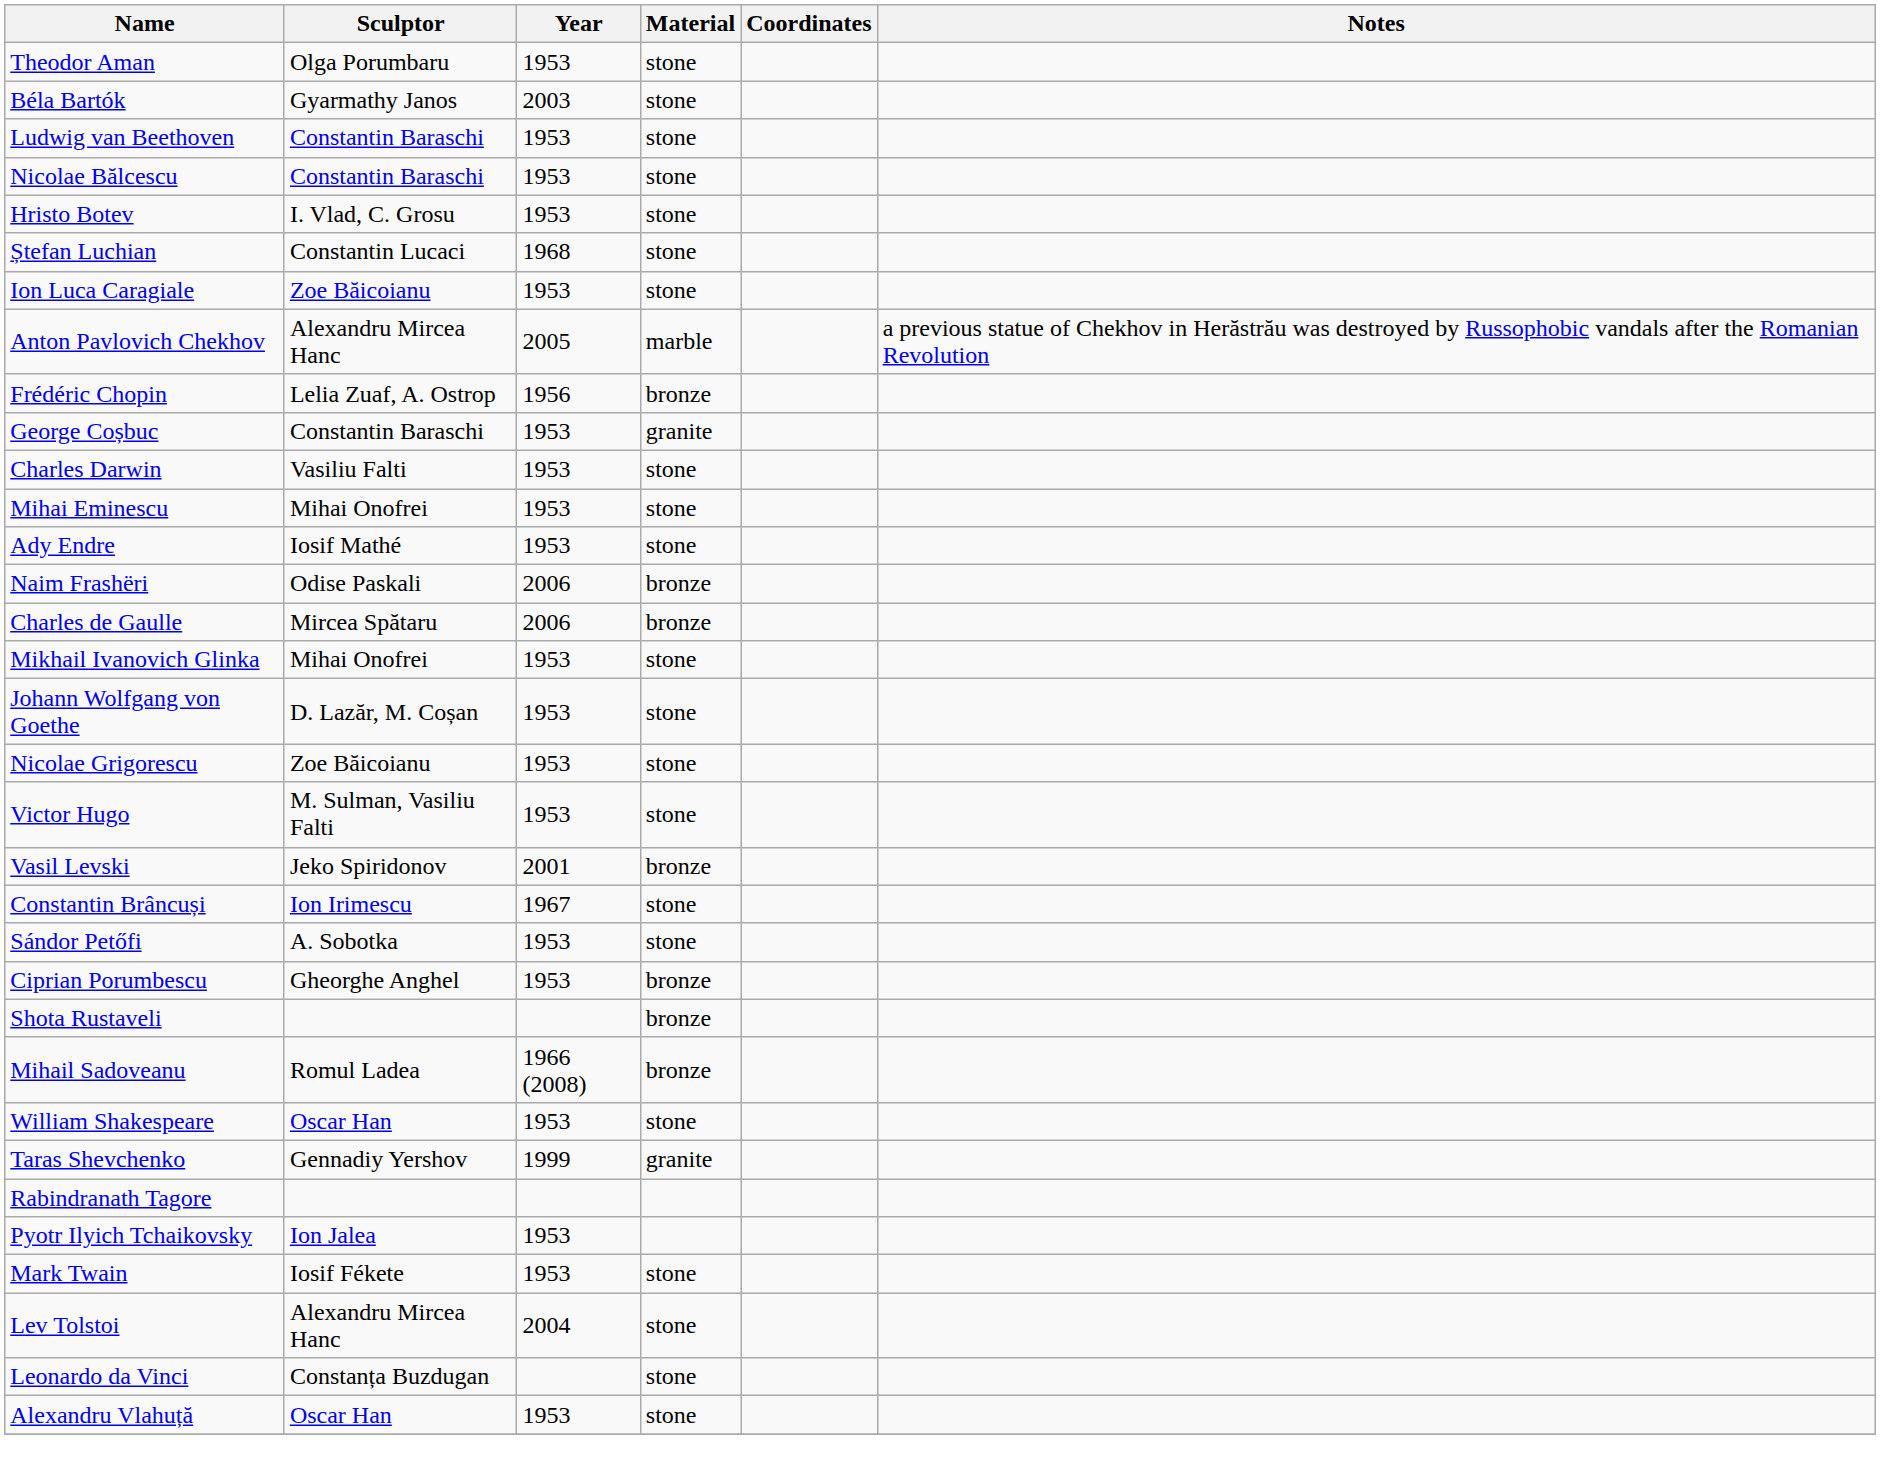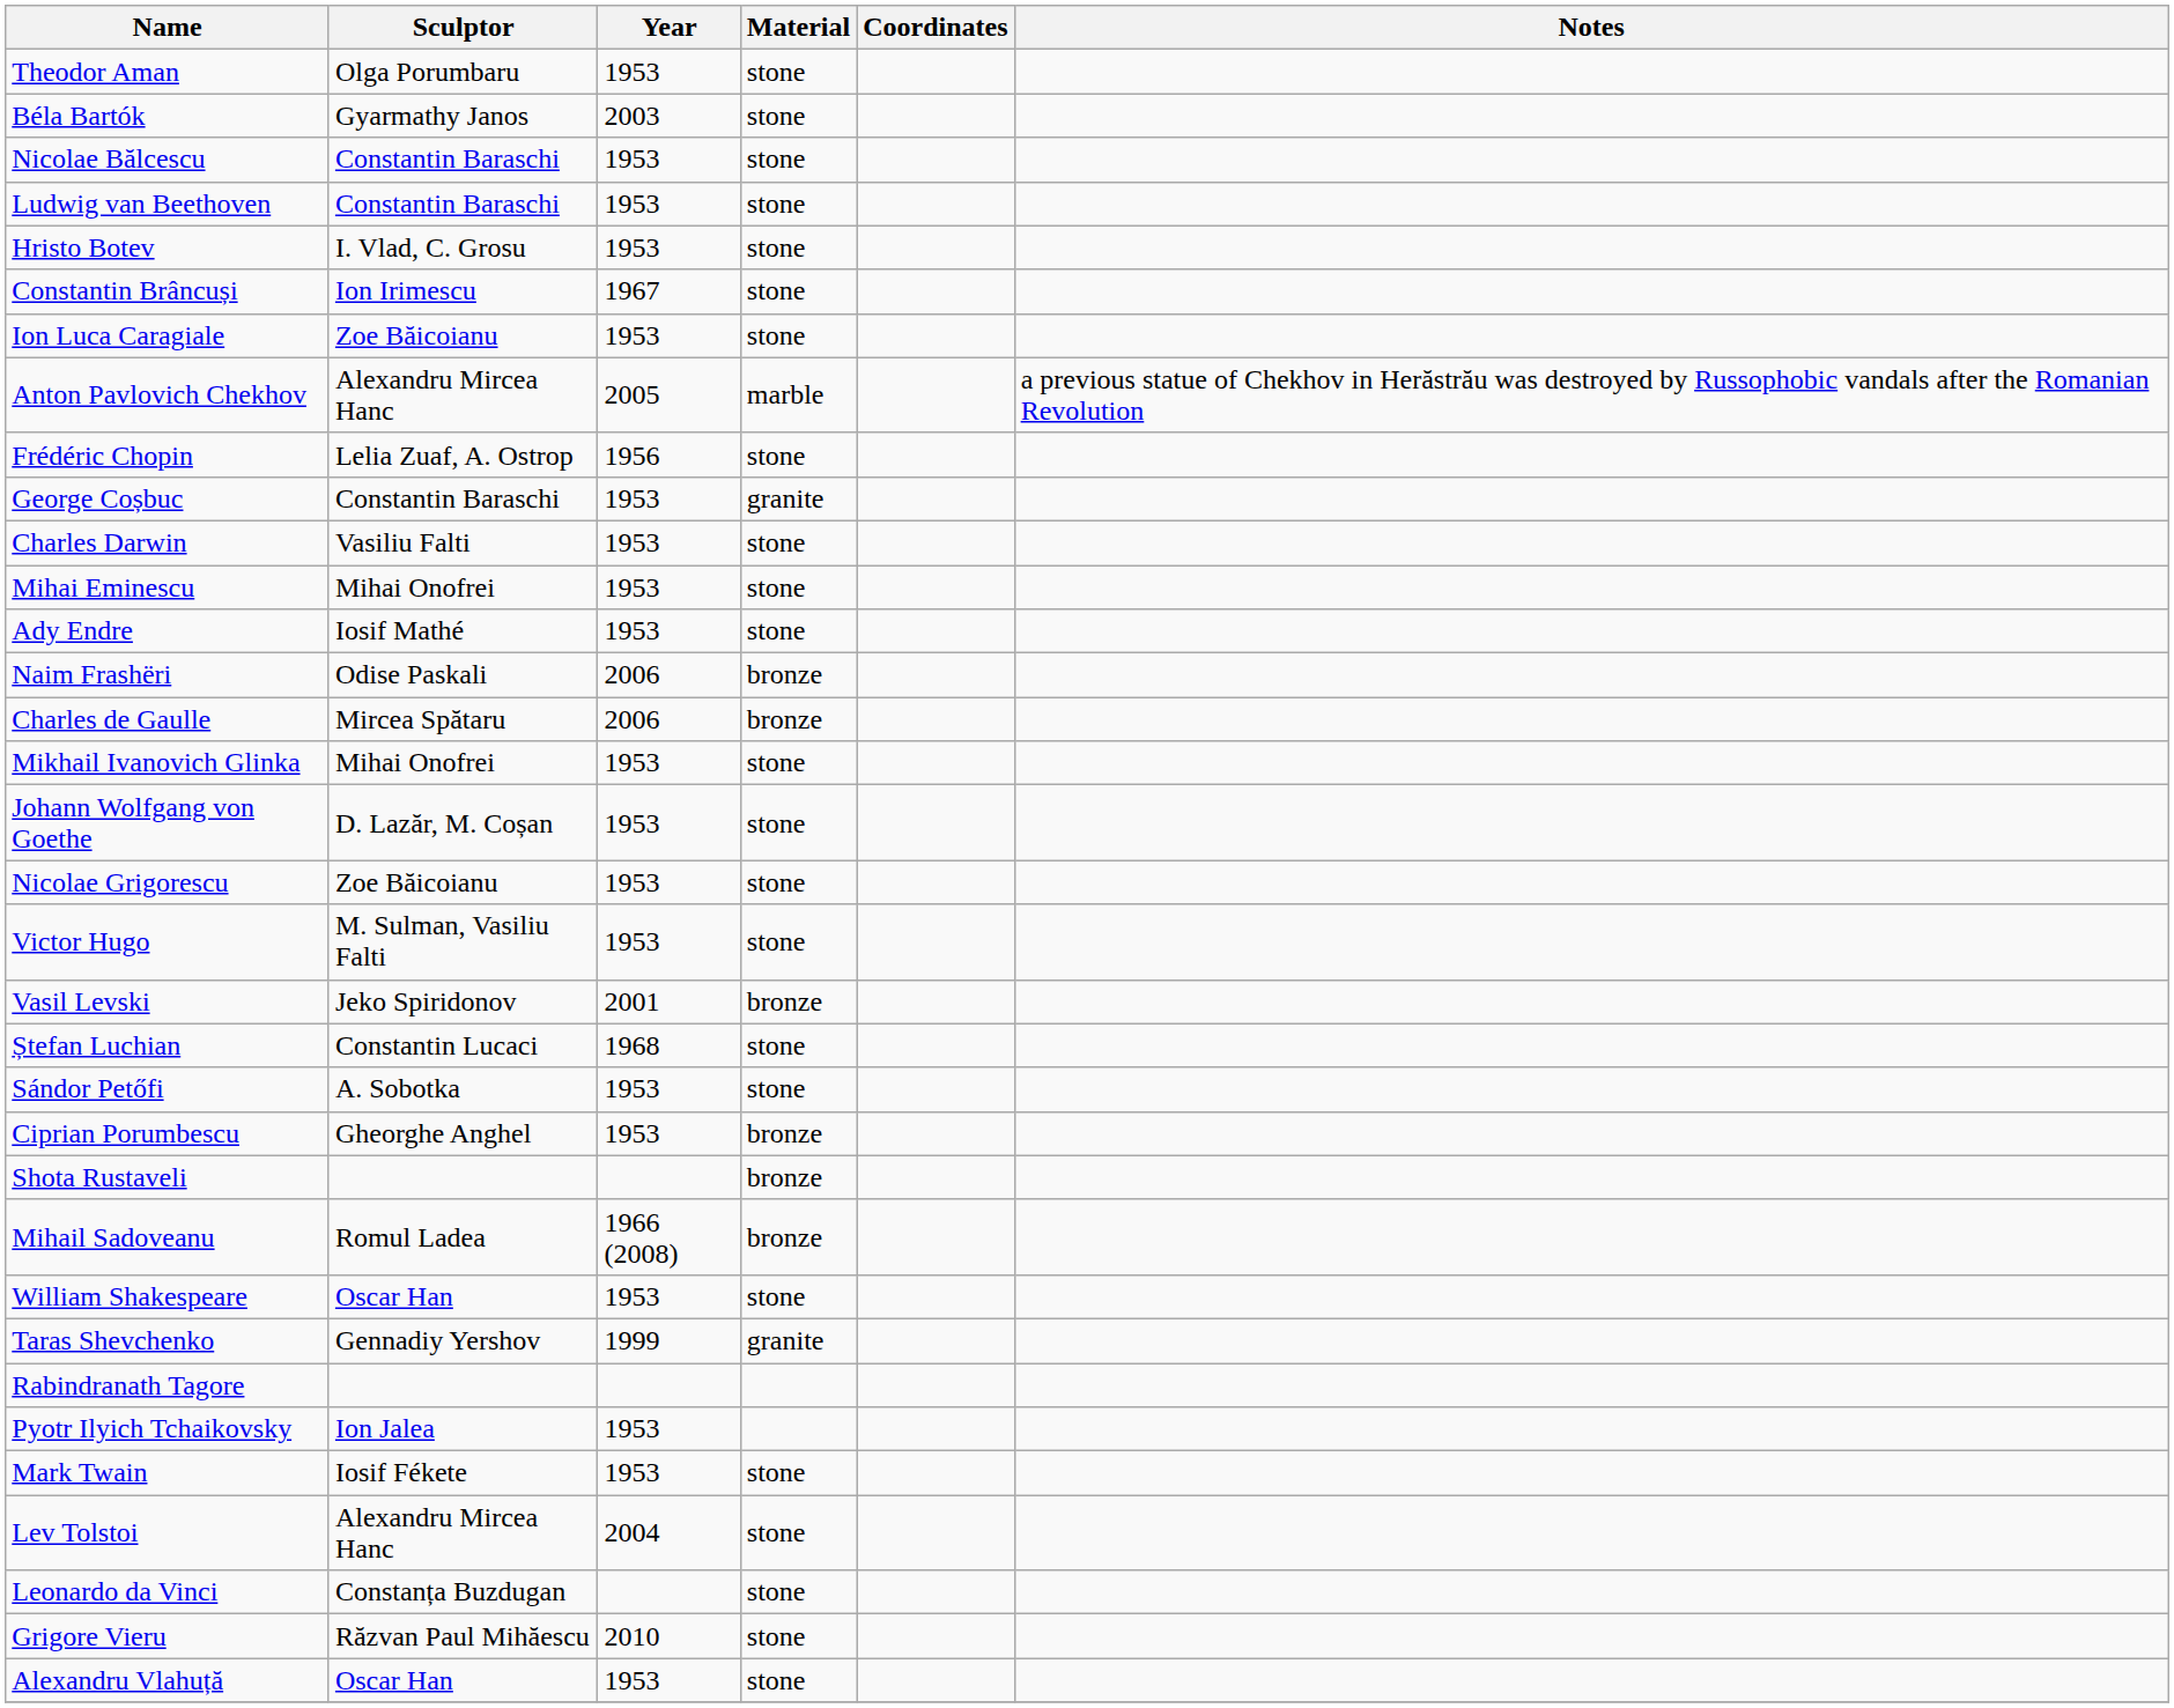rows swapped: Ludwig van Beethoven <-> Nicolae Bălcescu
rows swapped: Constantin Brâncuși <-> Ștefan Luchian
Frédéric Chopin | Material: bronze -> stone
+ row: Grigore Vieru | Răzvan Paul Mihăescu | 2010 | stone
